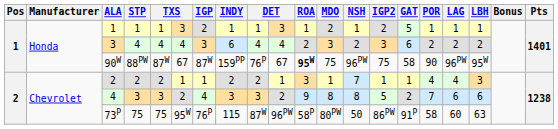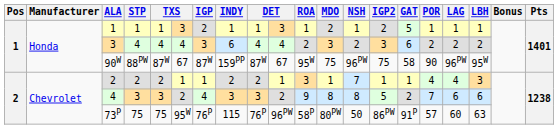90W | column 9: 76P -> 87W
90W | ROA: bold -> normal
73P | column 9: 87W -> 76P
73P | POR: 58 -> 57
